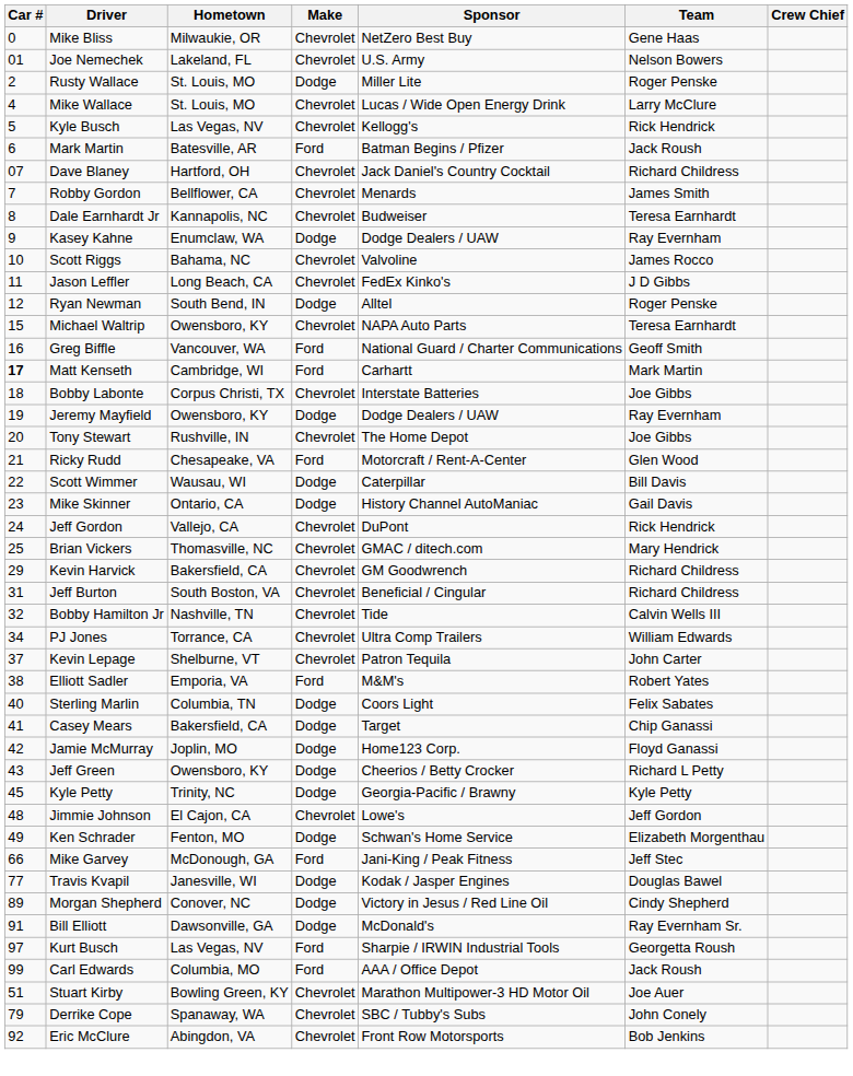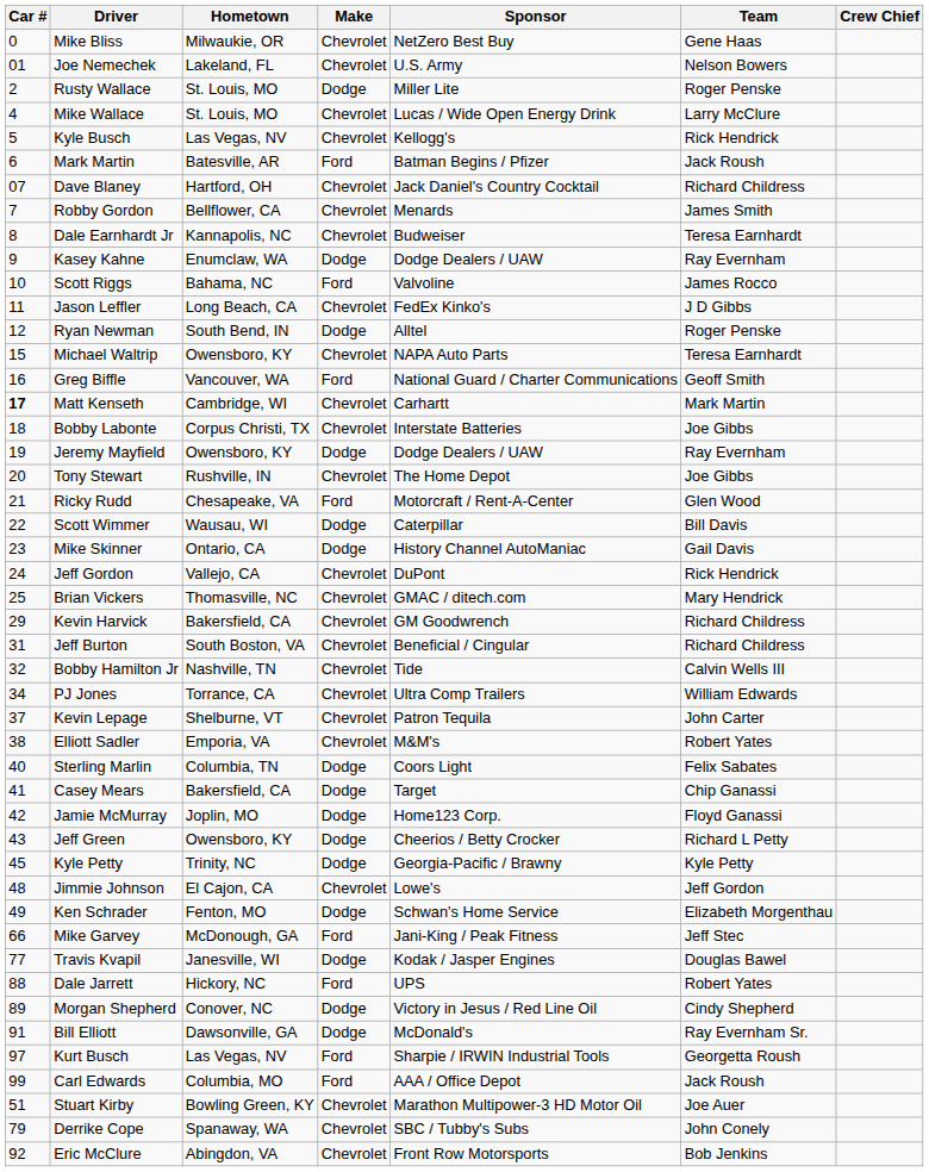Scott Riggs | Make: Chevrolet -> Ford
Matt Kenseth | Make: Ford -> Chevrolet
Elliott Sadler | Make: Ford -> Chevrolet
+ row: 88 | Dale Jarrett | Hickory, NC | Ford | UPS | Robert Yates
